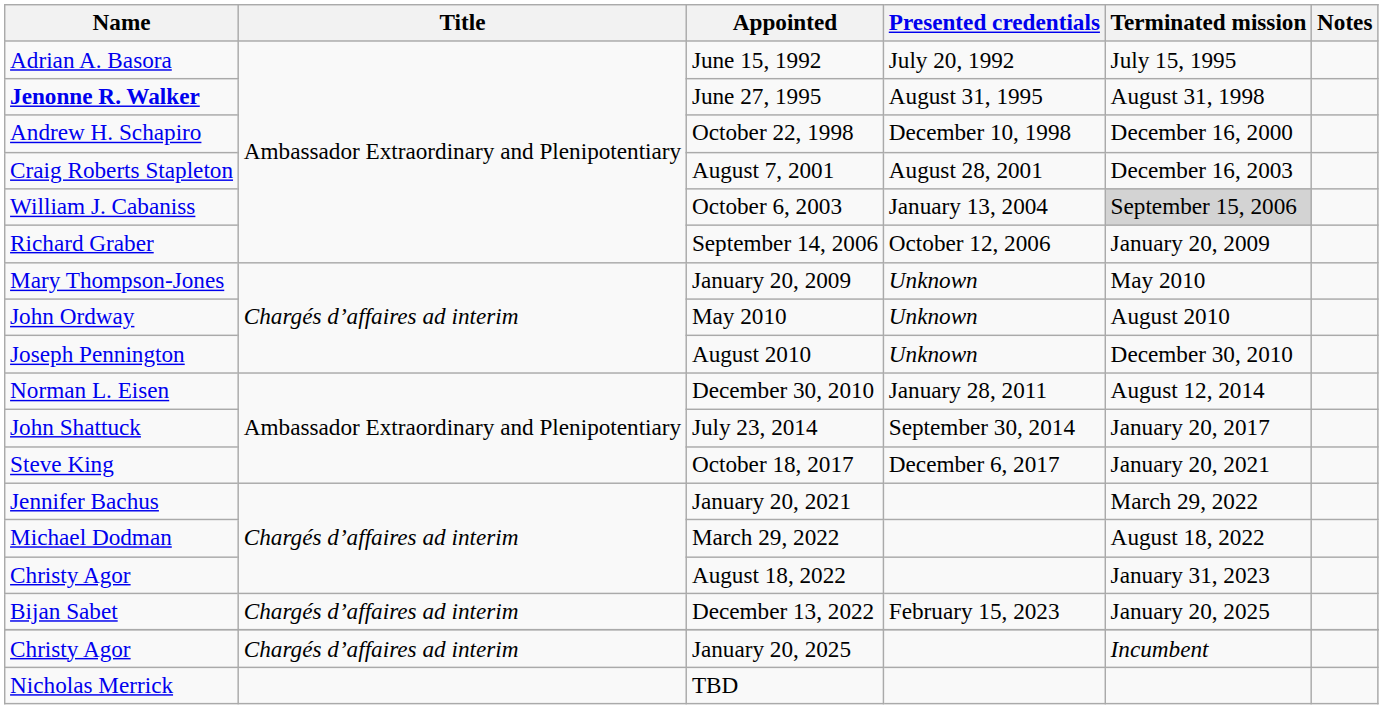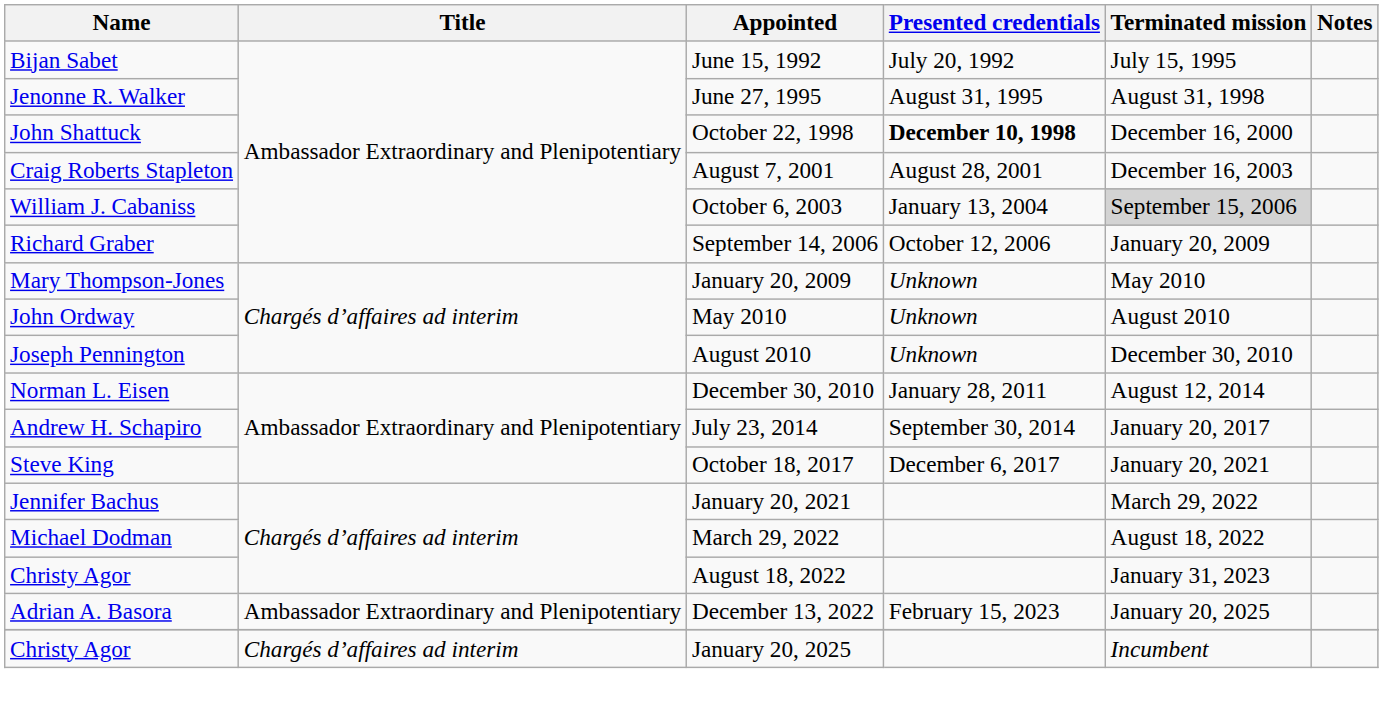June 15, 1992 | Name: Adrian A. Basora -> Bijan Sabet
June 27, 1995 | Name: bold -> normal
October 22, 1998 | Name: Andrew H. Schapiro -> John Shattuck
October 22, 1998 | Presented credentials: normal -> bold
July 23, 2014 | Name: John Shattuck -> Andrew H. Schapiro
December 13, 2022 | Name: Bijan Sabet -> Adrian A. Basora
December 13, 2022 | Title: Chargés d’affaires ad interim -> Ambassador Extraordinary and Plenipotentiary
- row: Nicholas Merrick | TBD
